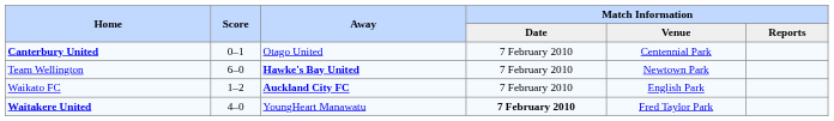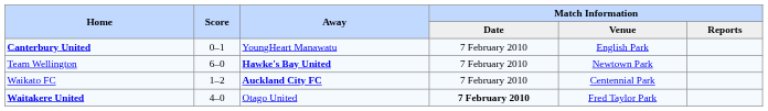Canterbury United | Away: Otago United -> YoungHeart Manawatu
Canterbury United | Match Information / Venue: Centennial Park -> English Park
Waikato FC | Match Information / Venue: English Park -> Centennial Park
Waitakere United | Away: YoungHeart Manawatu -> Otago United
